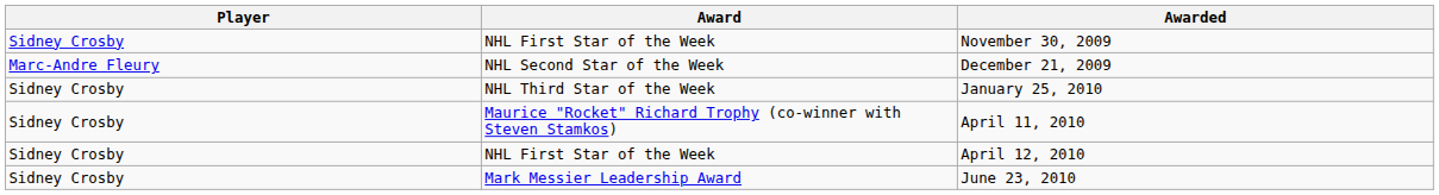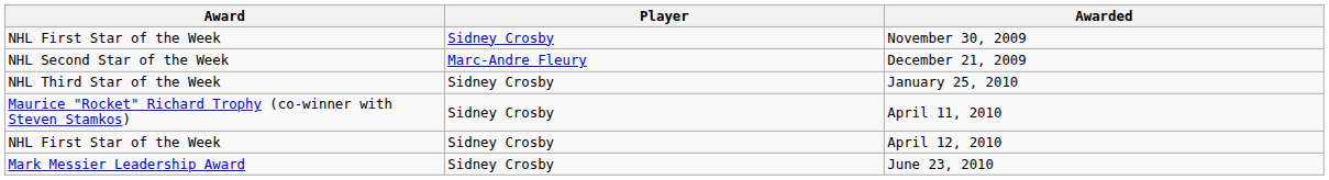columns swapped: Player <-> Award
